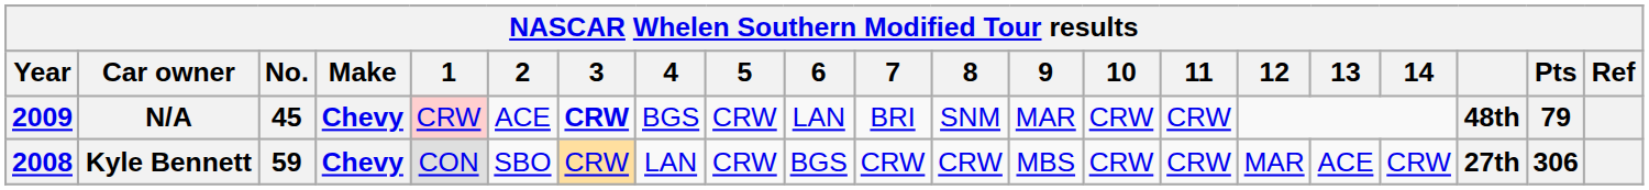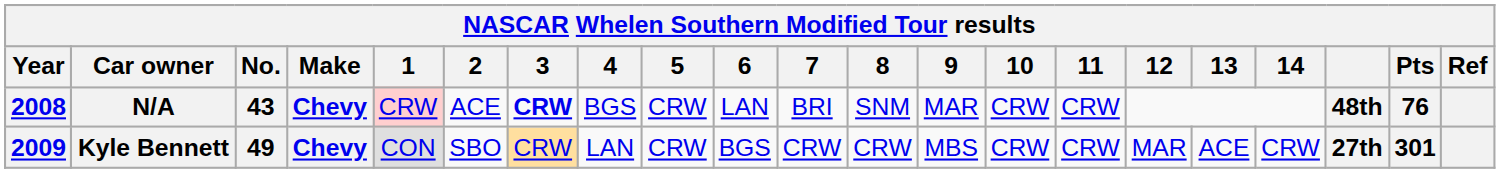N/A | Year: 2009 -> 2008
N/A | No.: 45 -> 43
N/A | Pts: 79 -> 76
Kyle Bennett | Year: 2008 -> 2009
Kyle Bennett | No.: 59 -> 49
Kyle Bennett | Pts: 306 -> 301
